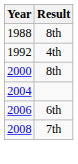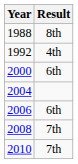2000 | Result: 8th -> 6th
+ row: 2010 | 7th
